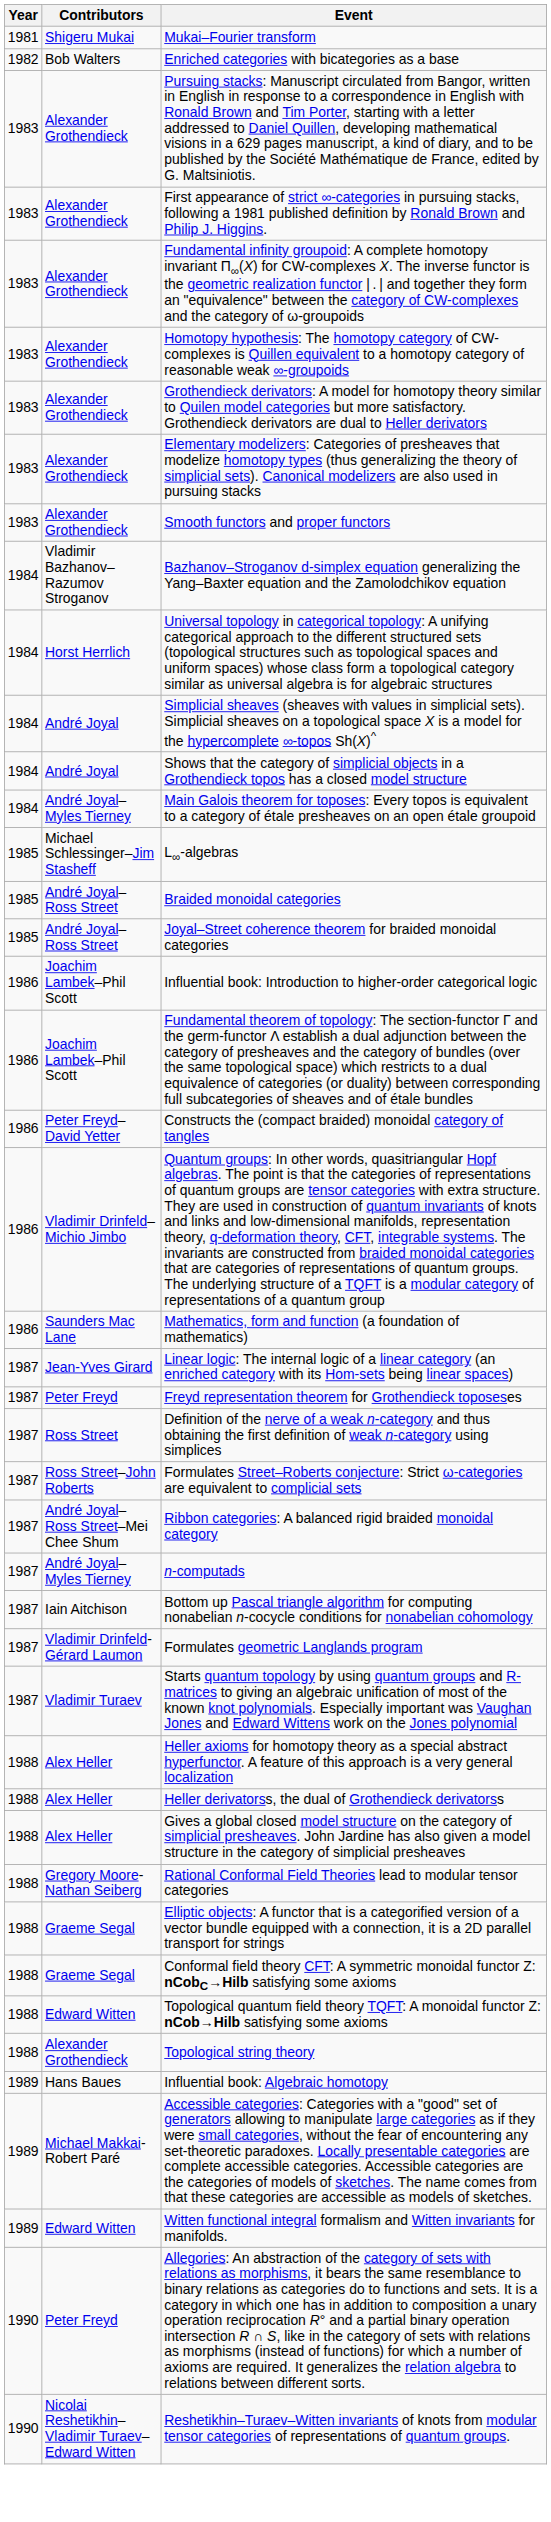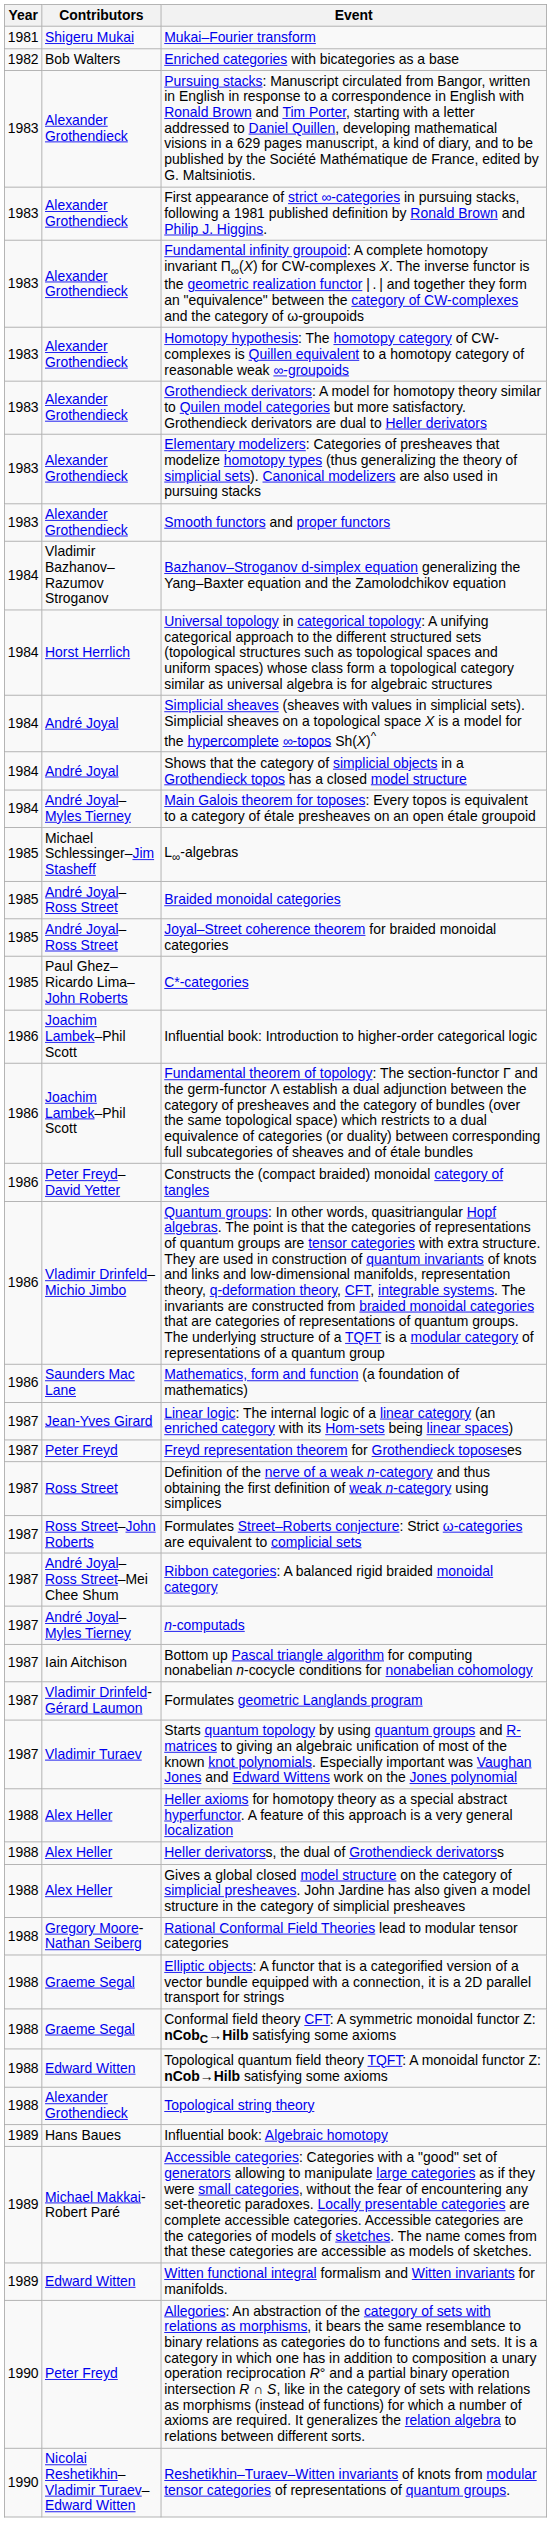+ row: 1985 | Paul Ghez–Ricardo Lima–John Roberts | C*-categories
